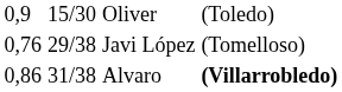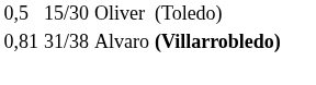Oliver | column 1: 0,9 -> 0,5
- row: 0,76 | 29/38 | Javi López | (Tomelloso)
Alvaro | column 1: 0,86 -> 0,81
